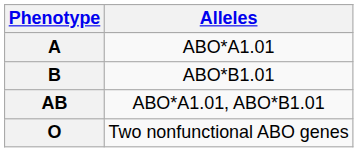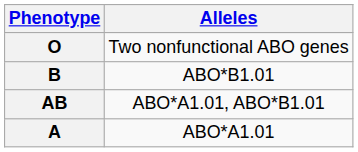rows swapped: A <-> O
